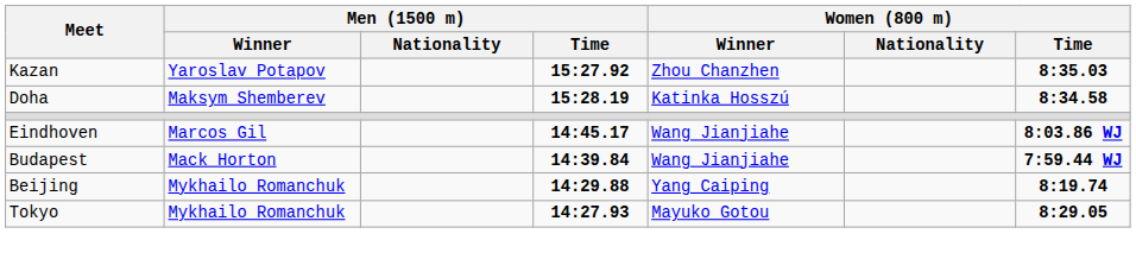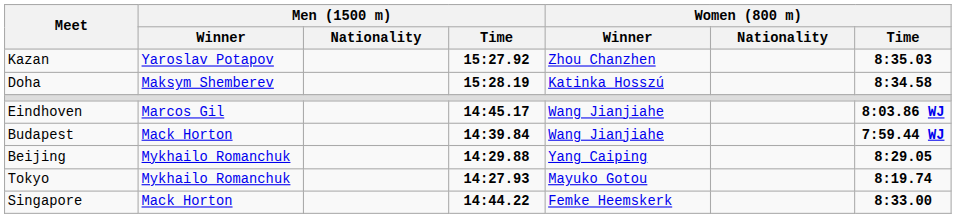Beijing | Women (800 m) / Time: 8:19.74 -> 8:29.05
Tokyo | Women (800 m) / Time: 8:29.05 -> 8:19.74
+ row: Singapore | Mack Horton | 14:44.22 | Femke Heemskerk | 8:33.00
